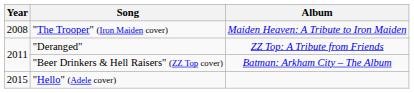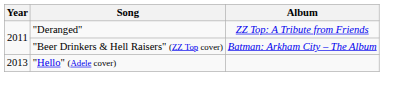- row: 2008 | "The Trooper" (Iron Maiden cover) | Maiden Heaven: A Tribute to Iron Maiden
"Hello" (Adele cover) | Year: 2015 -> 2013
